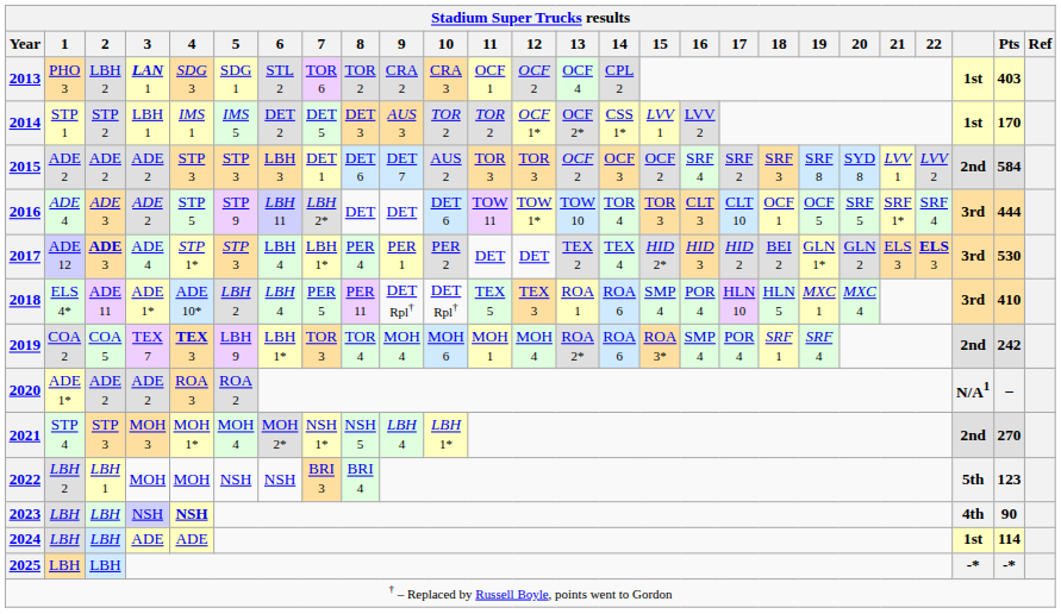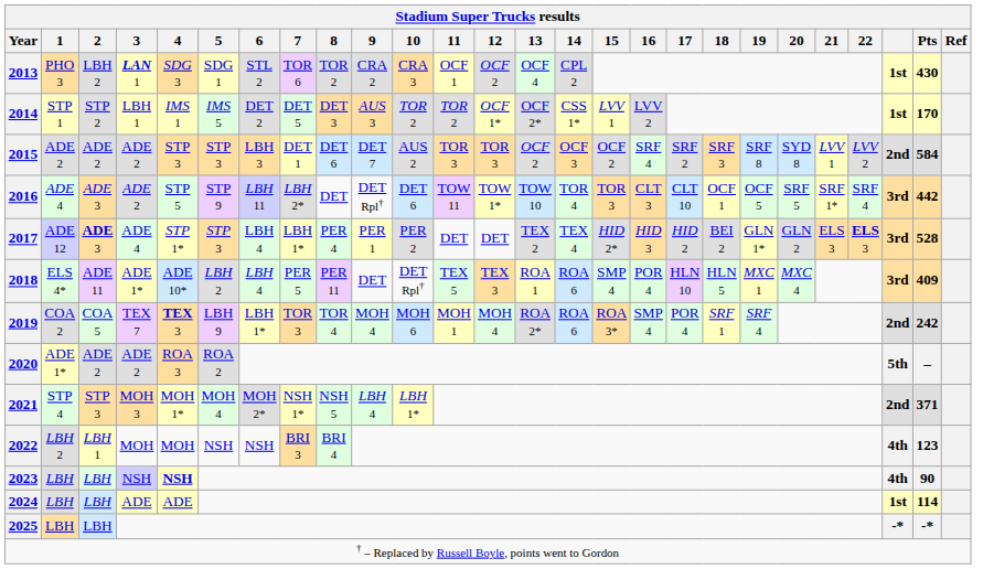2013 | Pts: 403 -> 430
2016 | 9: DET -> DET Rpl†
2016 | Pts: 444 -> 442
2017 | Pts: 530 -> 528
2018 | 9: DET Rpl† -> DET
2018 | Pts: 410 -> 409
2020 | column 24: N/A1 -> 5th
2021 | Pts: 270 -> 371
2022 | column 24: 5th -> 4th
